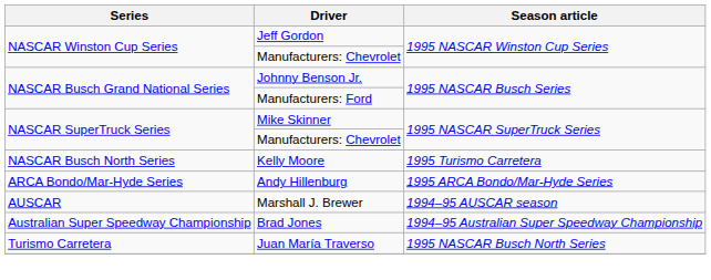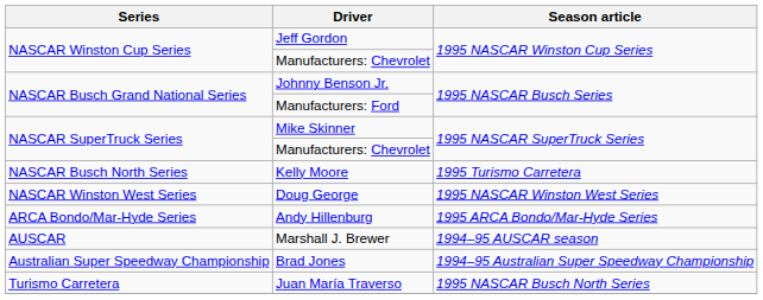+ row: NASCAR Winston West Series | Doug George | 1995 NASCAR Winston West Series
